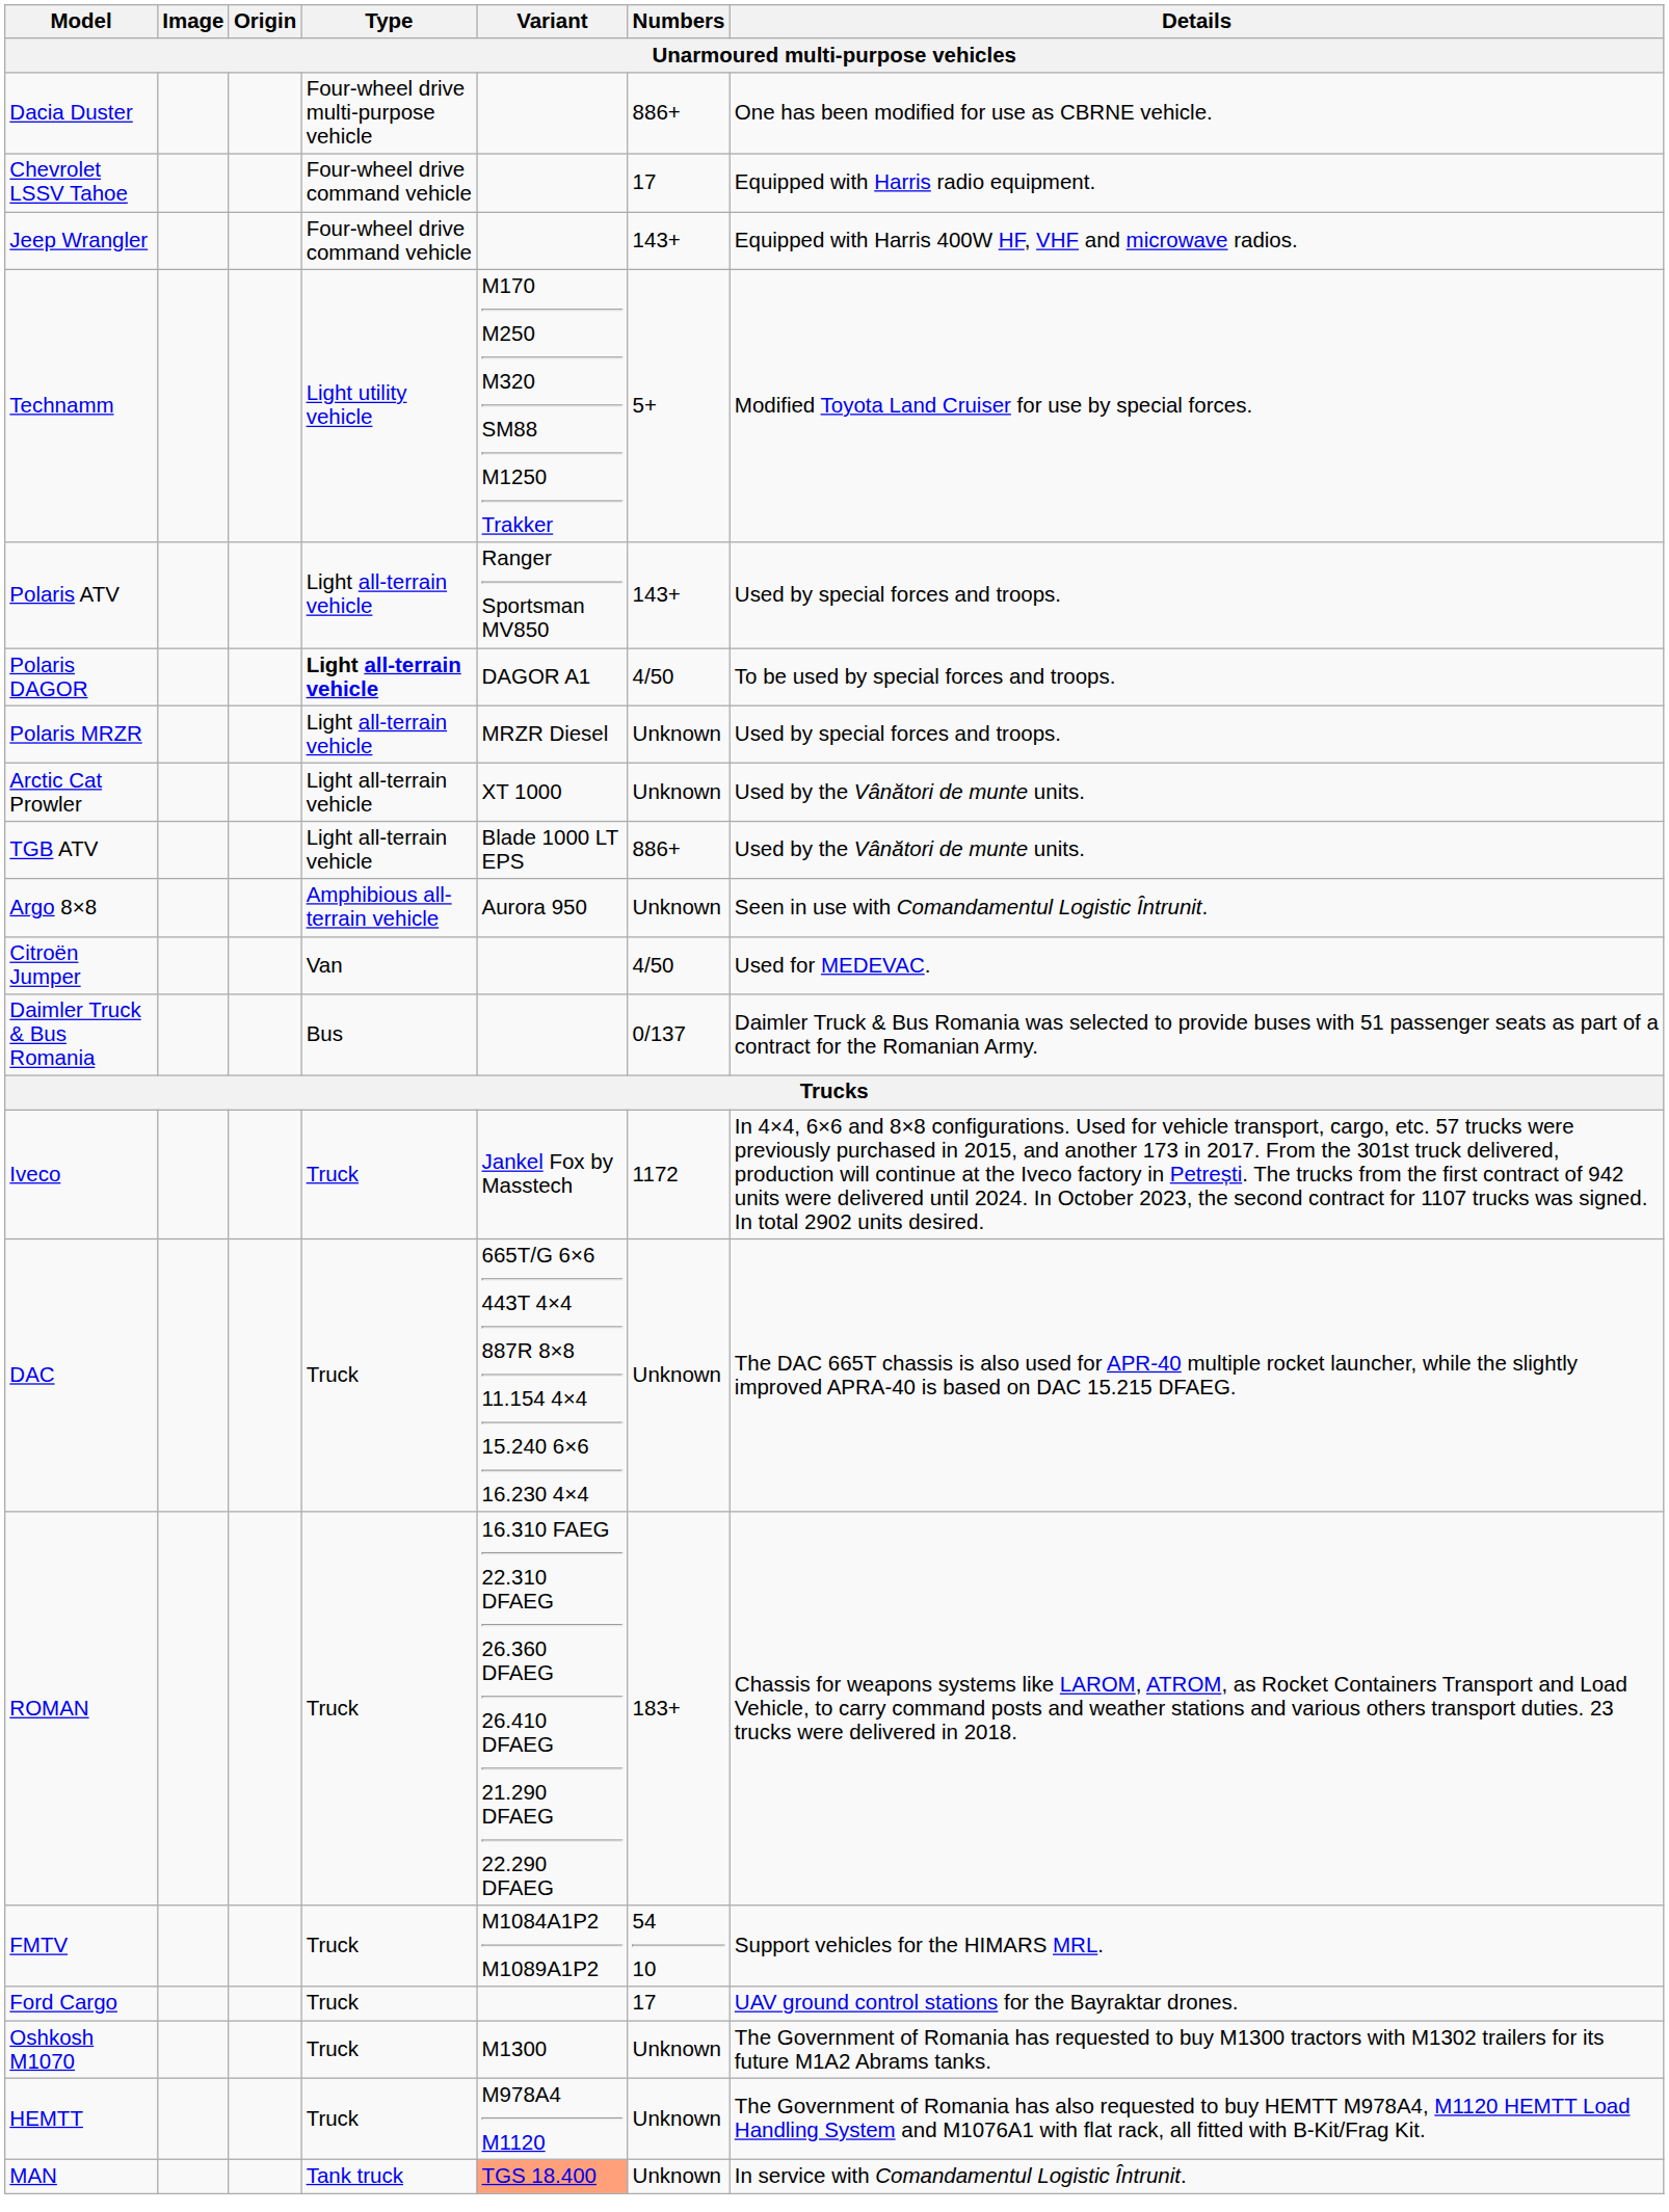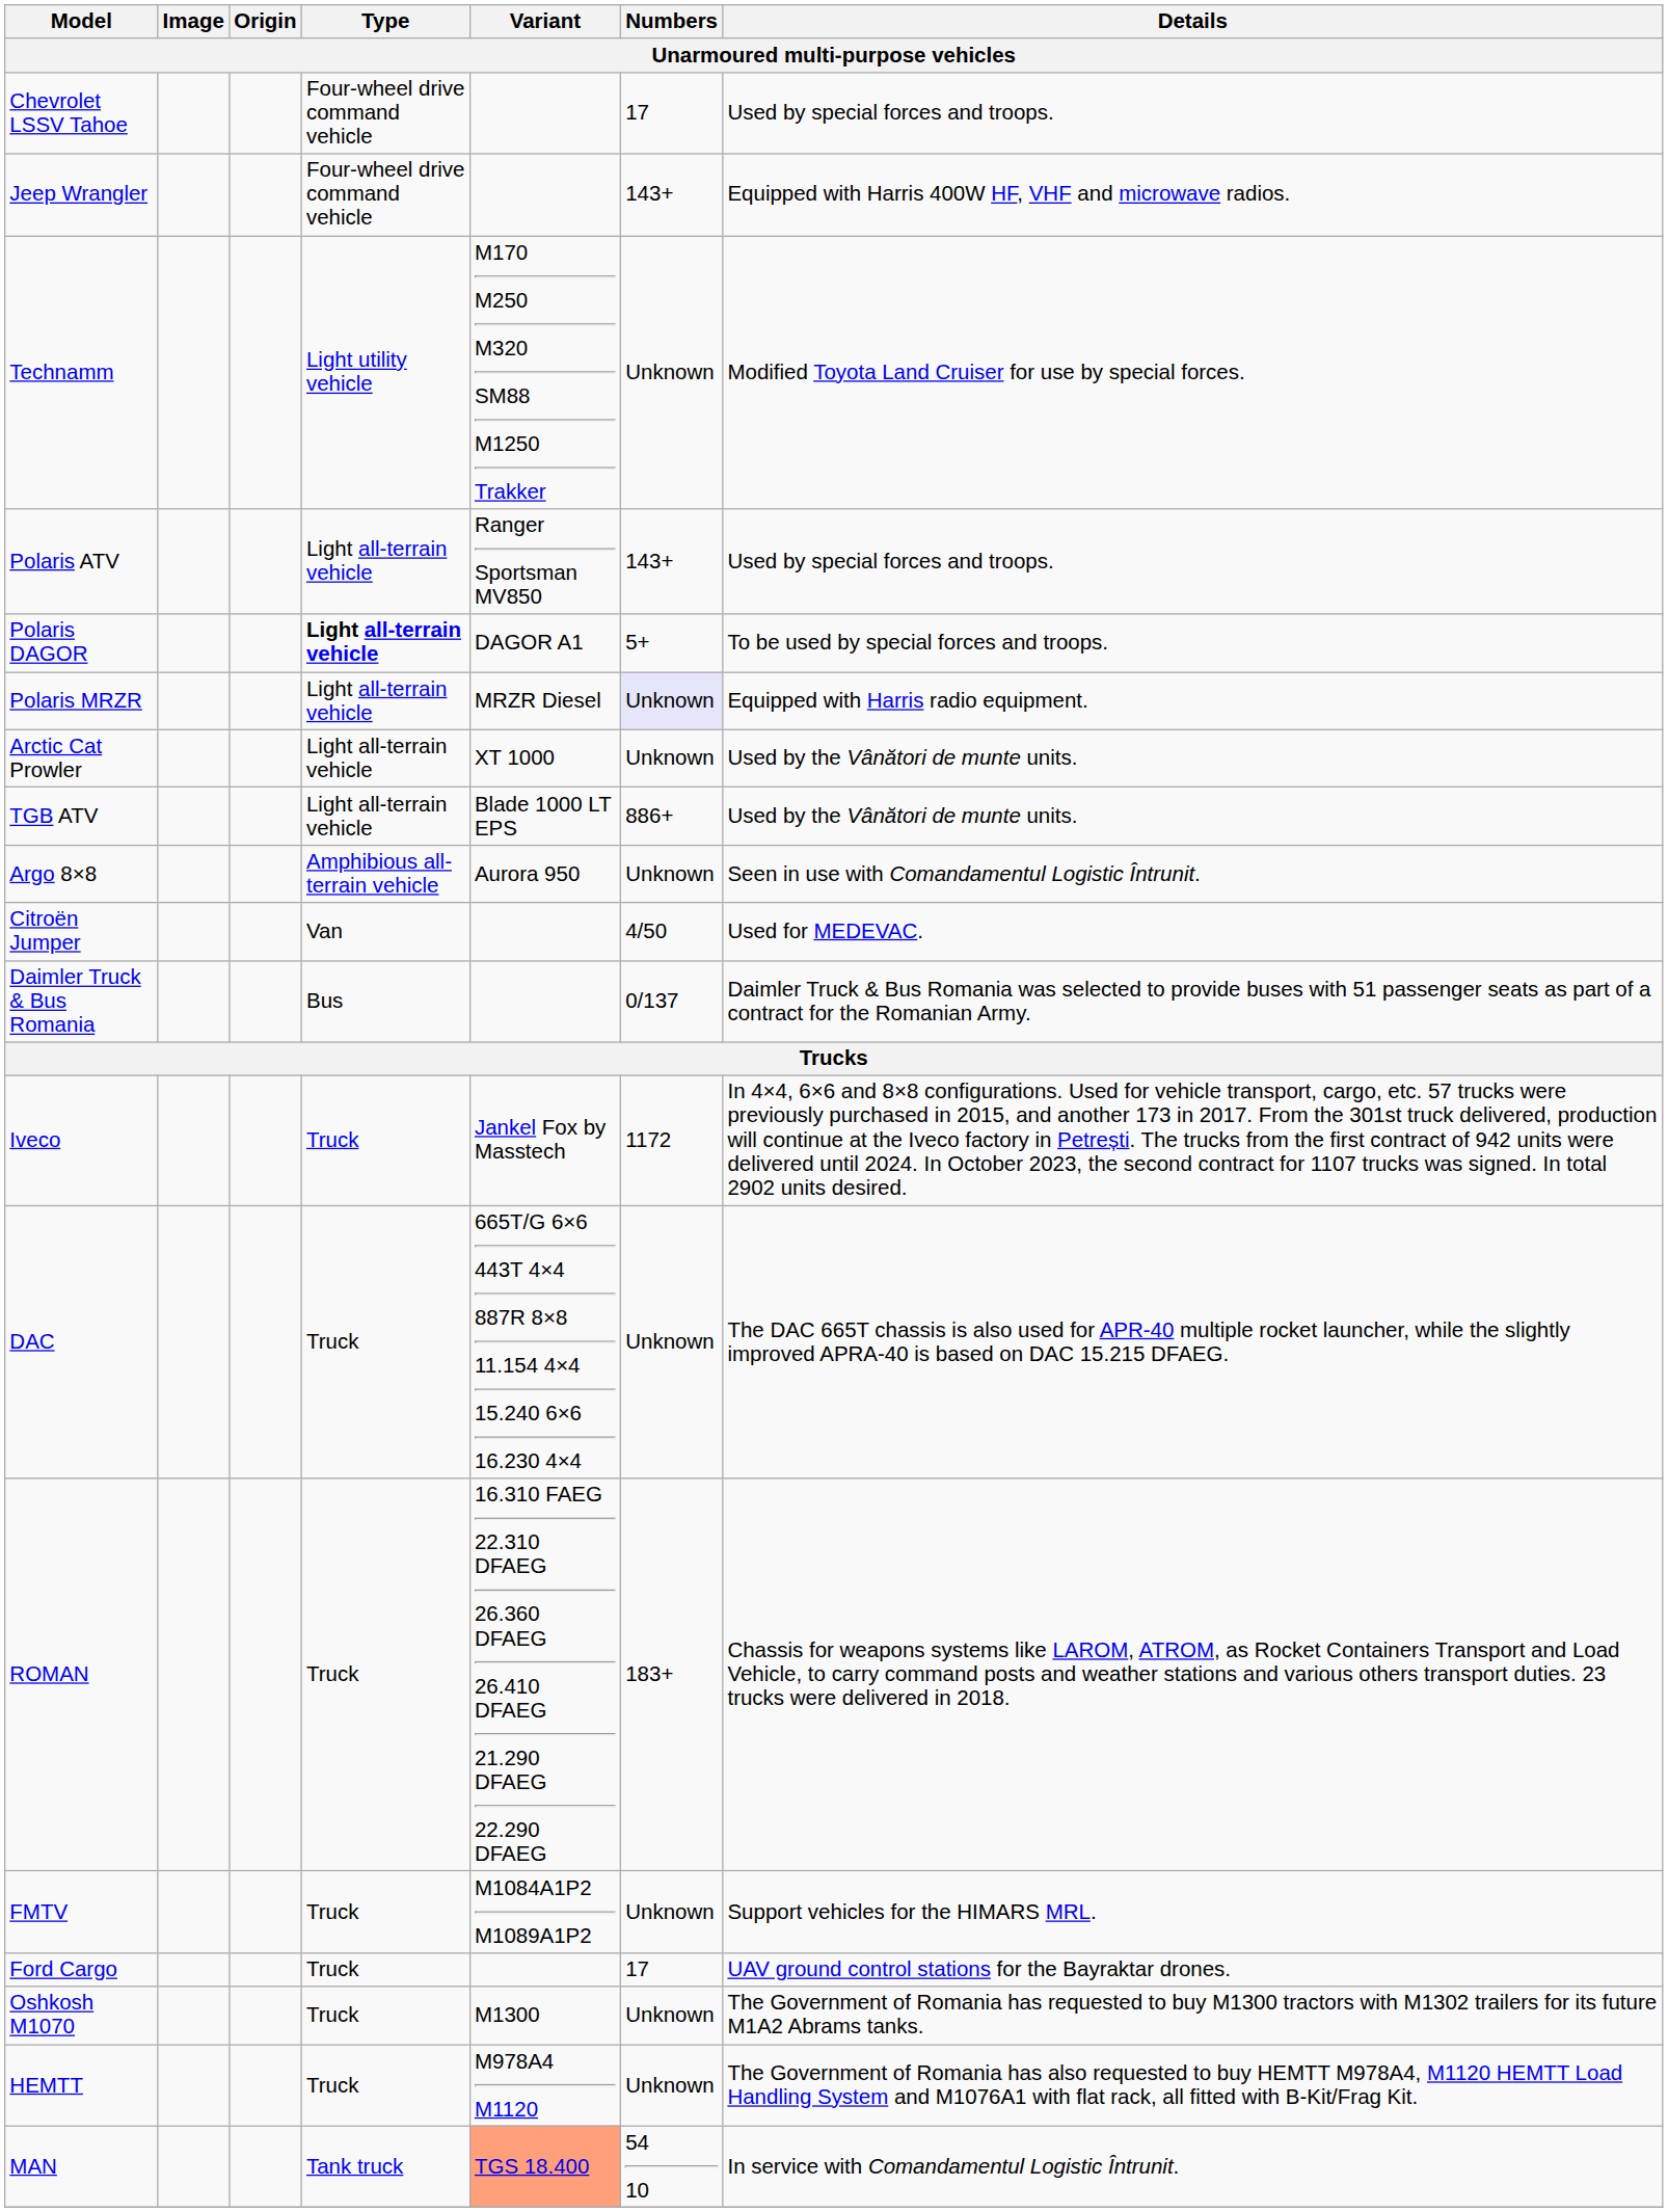- row: Dacia Duster | Four-wheel drive multi-purpose vehicle | 886+ | One has been modified for use as CBRNE vehicle.
Chevrolet LSSV Tahoe | Details: Equipped with Harris radio equipment. -> Used by special forces and troops.
Technamm | Numbers: 5+ -> Unknown
Polaris DAGOR | Numbers: 4/50 -> 5+
Polaris MRZR | Numbers: no background -> lavender background
Polaris MRZR | Details: Used by special forces and troops. -> Equipped with Harris radio equipment.
FMTV | Numbers: 54 10 -> Unknown
MAN | Numbers: Unknown -> 54 10
